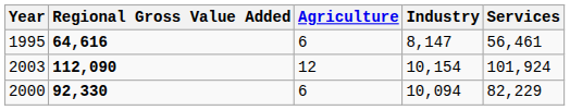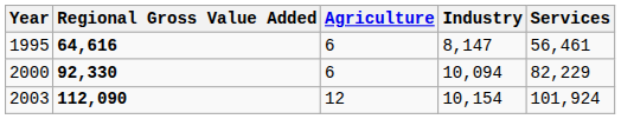rows swapped: 2000 <-> 2003
